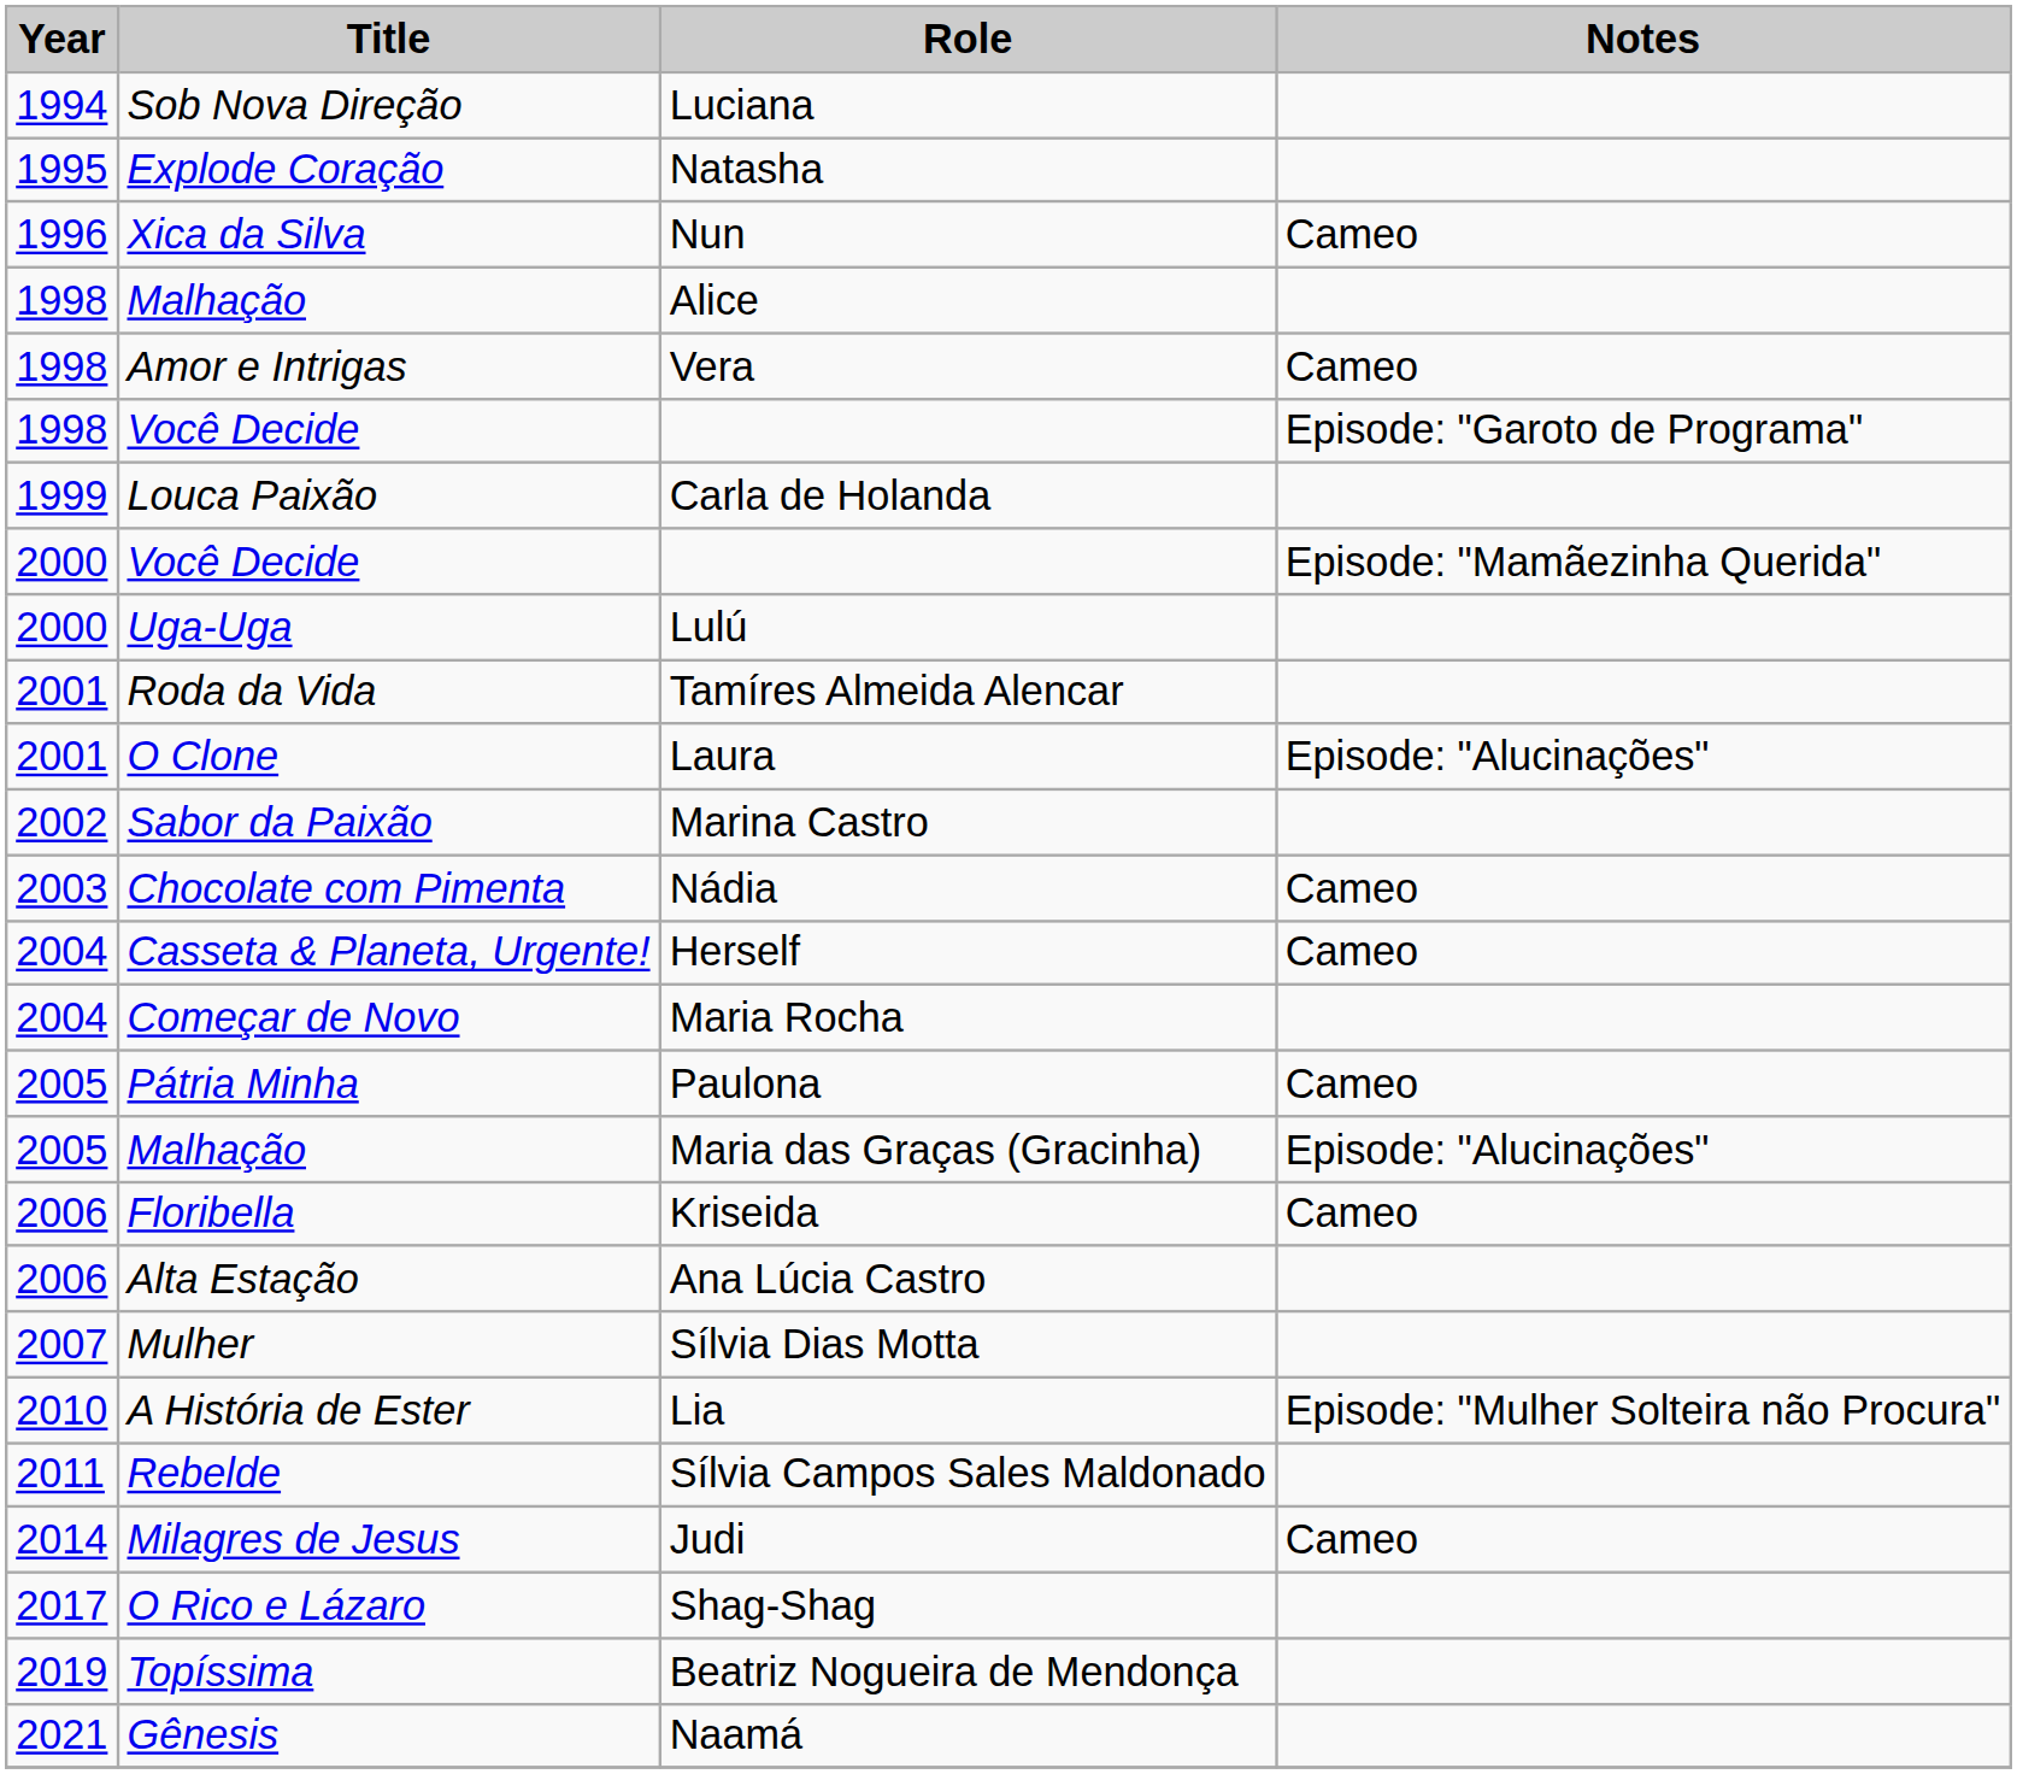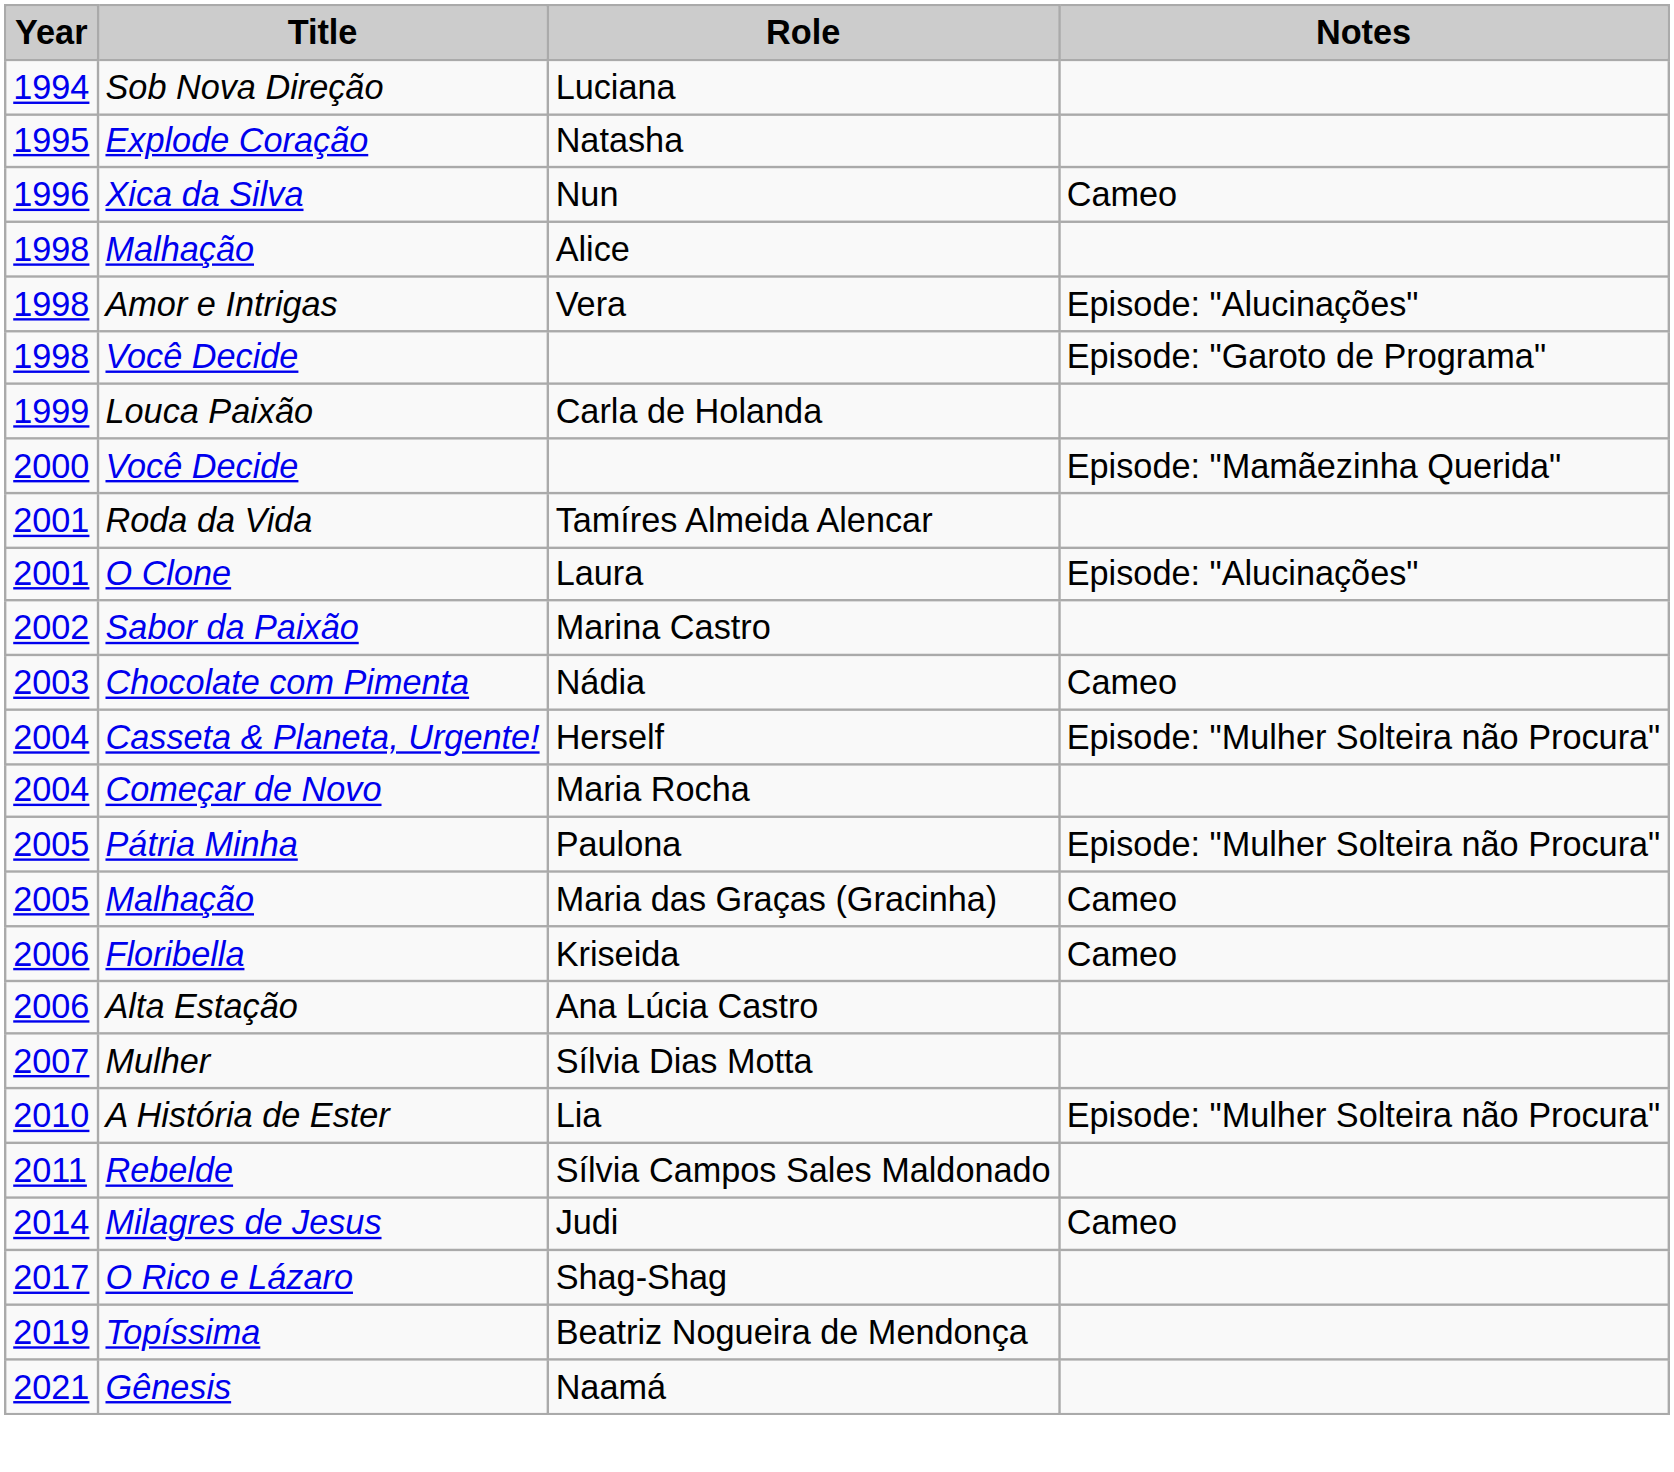Vera | Notes: Cameo -> Episode: "Alucinações"
- row: 2000 | Uga-Uga | Lulú
Herself | Notes: Cameo -> Episode: "Mulher Solteira não Procura"
Paulona | Notes: Cameo -> Episode: "Mulher Solteira não Procura"
Maria das Graças (Gracinha) | Notes: Episode: "Alucinações" -> Cameo
